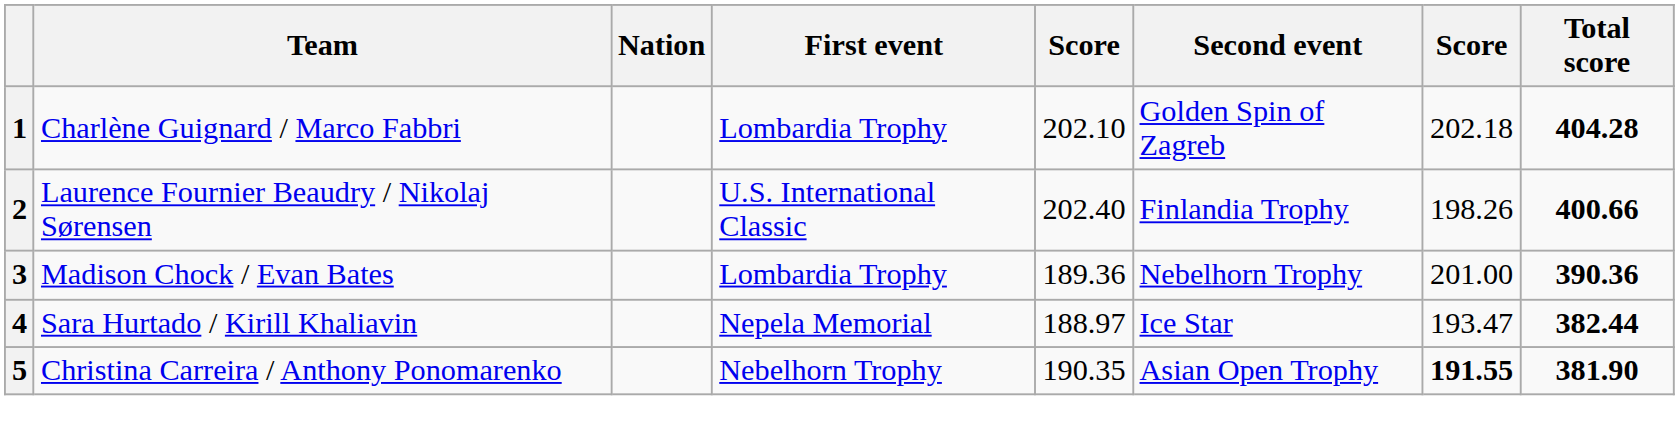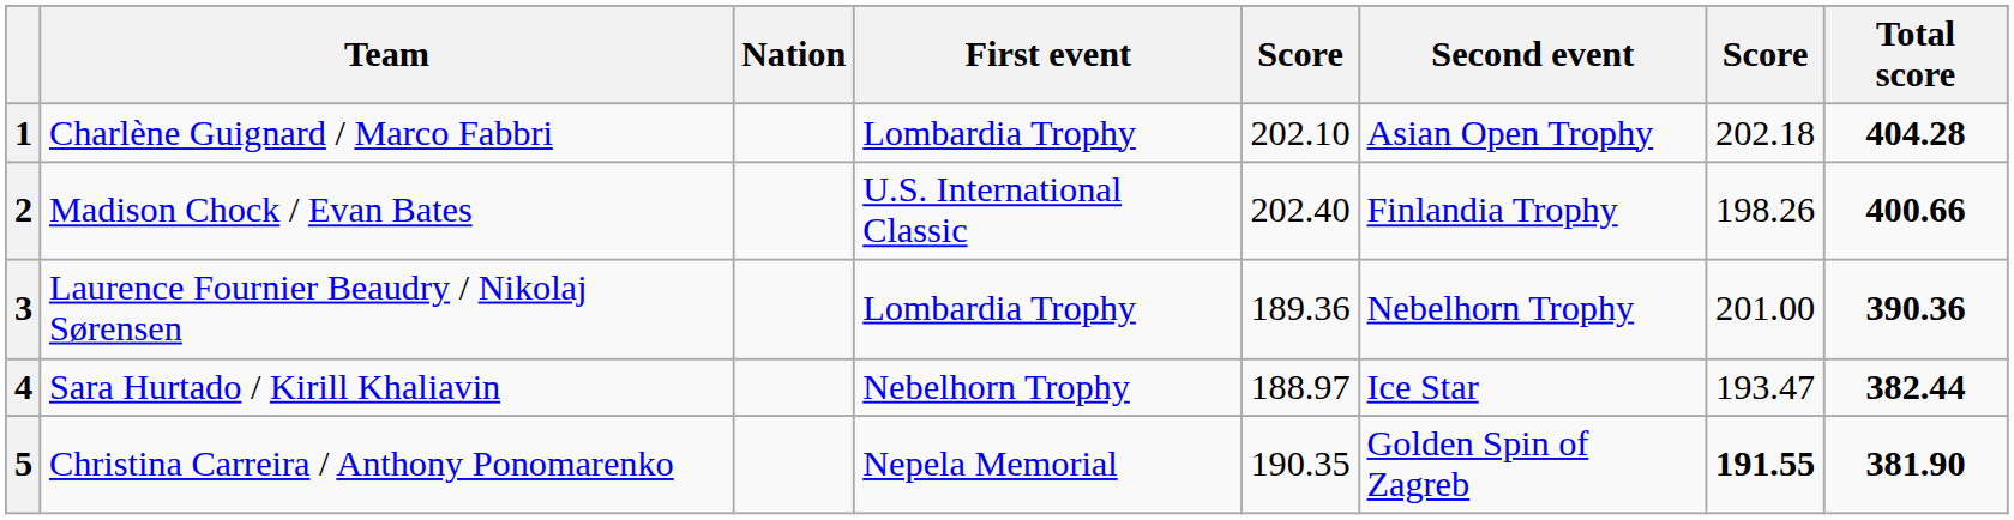1 | Second event: Golden Spin of Zagreb -> Asian Open Trophy
2 | Team: Laurence Fournier Beaudry / Nikolaj Sørensen -> Madison Chock / Evan Bates
3 | Team: Madison Chock / Evan Bates -> Laurence Fournier Beaudry / Nikolaj Sørensen
4 | First event: Nepela Memorial -> Nebelhorn Trophy
5 | First event: Nebelhorn Trophy -> Nepela Memorial
5 | Second event: Asian Open Trophy -> Golden Spin of Zagreb
